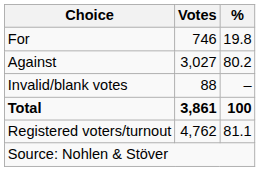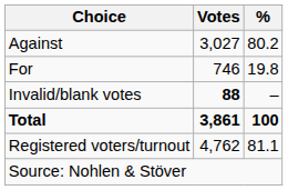rows swapped: For <-> Against
Invalid/blank votes | Votes: normal -> bold
